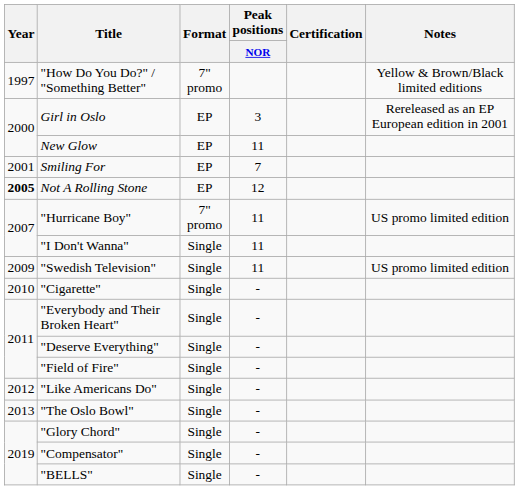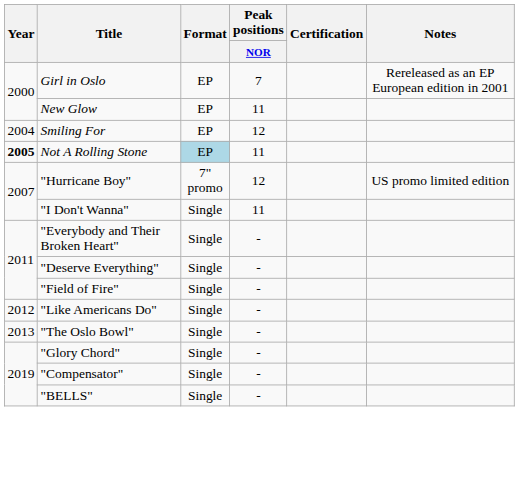- row: 1997 | "How Do You Do?" / "Something Better" | 7" promo | Yellow & Brown/Black limited editions
Girl in Oslo | Peak positions / NOR: 3 -> 7
Smiling For | Year: 2001 -> 2004
Smiling For | Peak positions / NOR: 7 -> 12
Not A Rolling Stone | Format: no background -> lightblue background
Not A Rolling Stone | Peak positions / NOR: 12 -> 11
"Hurricane Boy" | Peak positions / NOR: 11 -> 12
- row: 2009 | "Swedish Television" | Single | 11 | US promo limited edition
- row: 2010 | "Cigarette" | Single | -
